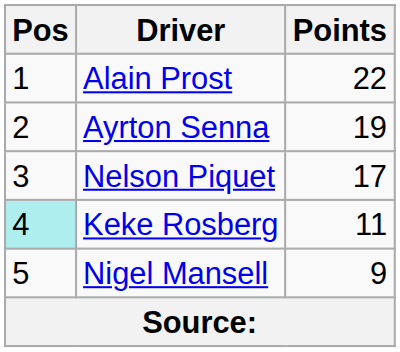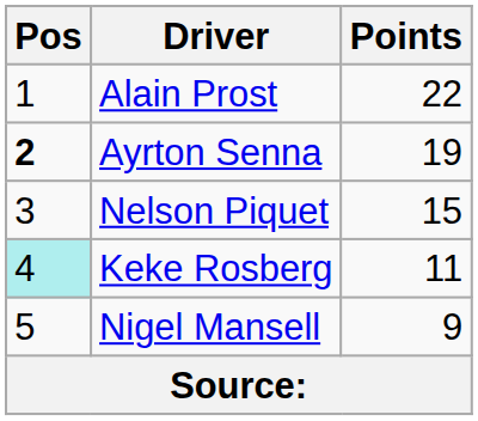Ayrton Senna | Pos: normal -> bold
Nelson Piquet | Points: 17 -> 15
